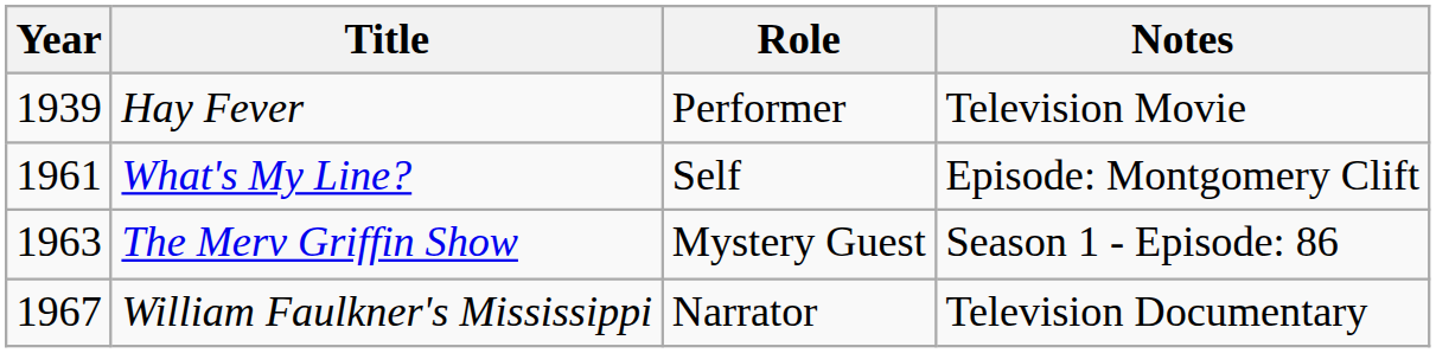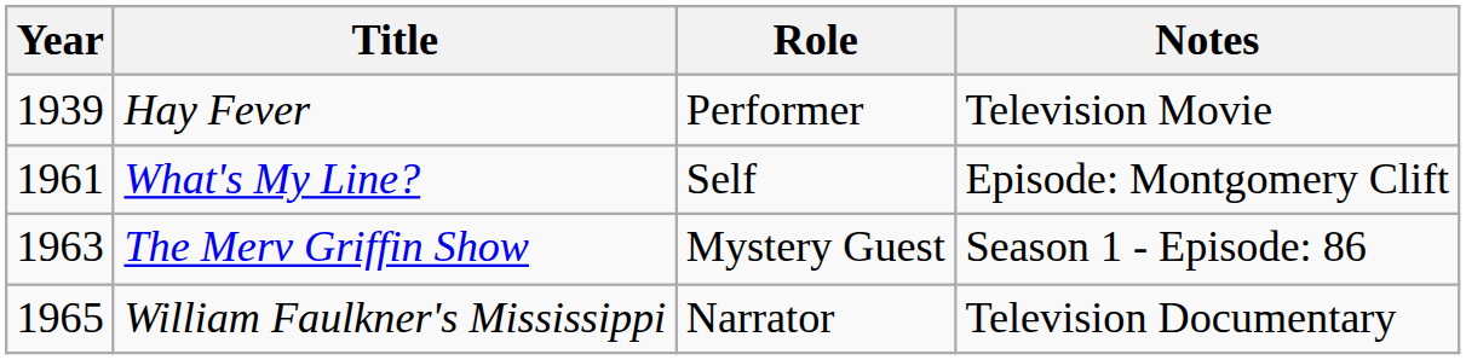William Faulkner's Mississippi | Year: 1967 -> 1965
